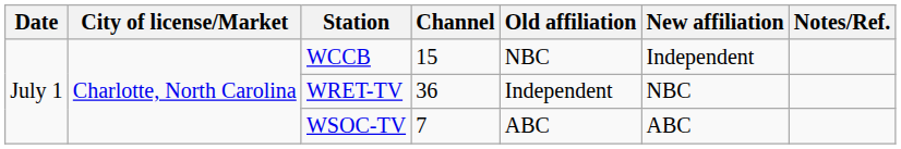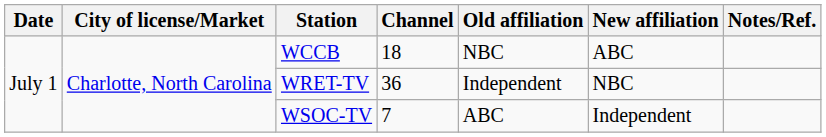WCCB | Channel: 15 -> 18
WCCB | New affiliation: Independent -> ABC
WSOC-TV | New affiliation: ABC -> Independent
